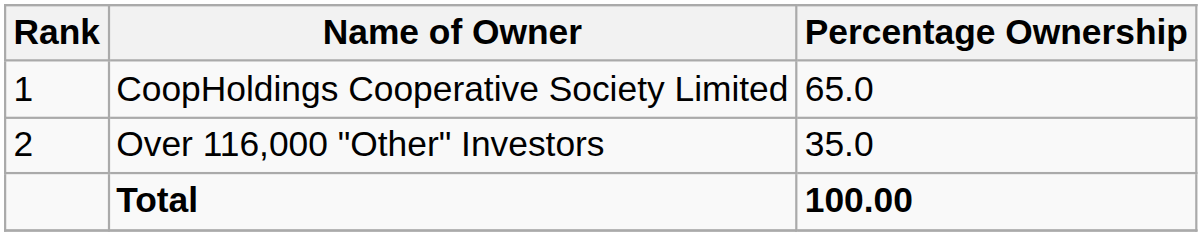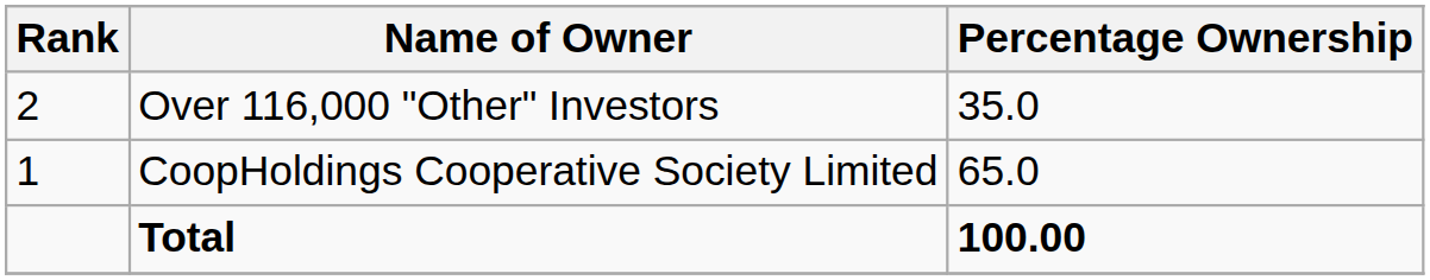rows swapped: CoopHoldings Cooperative Society Limited <-> Over 116,000 "Other" Investors
